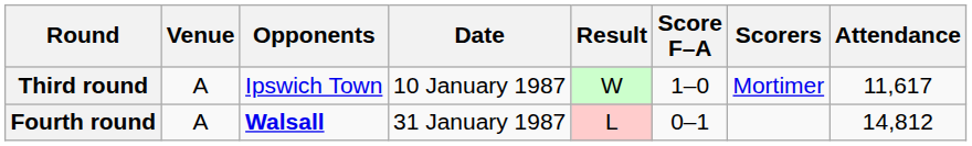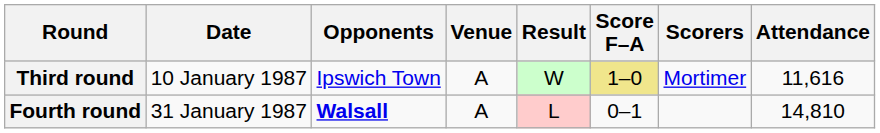columns swapped: Date <-> Venue
Third round | Score F–A: no background -> khaki background
Third round | Attendance: 11,617 -> 11,616
Fourth round | Attendance: 14,812 -> 14,810
